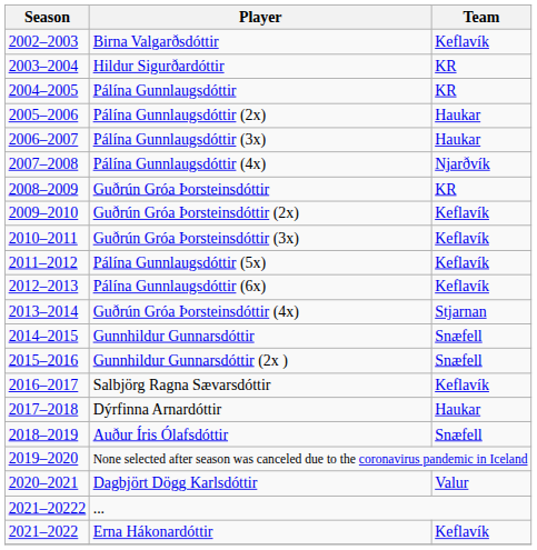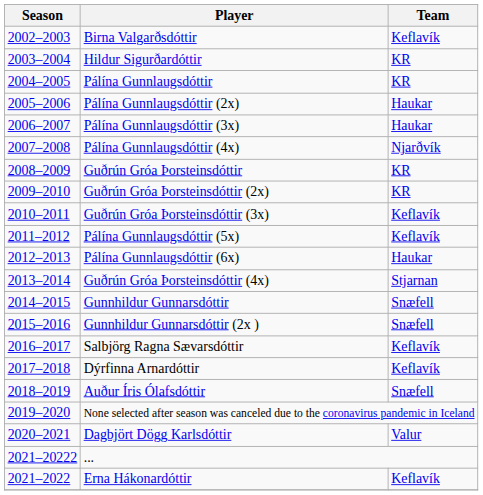Guðrún Gróa Þorsteinsdóttir (2x) | Team: Keflavík -> KR
Pálína Gunnlaugsdóttir (6x) | Team: Keflavík -> Haukar
Dýrfinna Arnardóttir | Team: Haukar -> Keflavík
